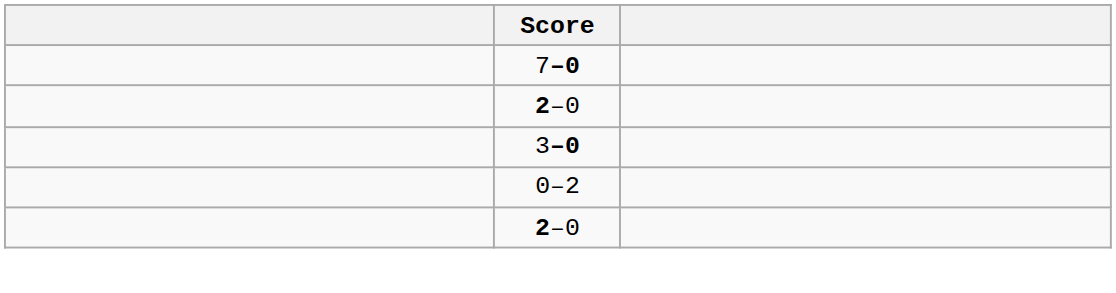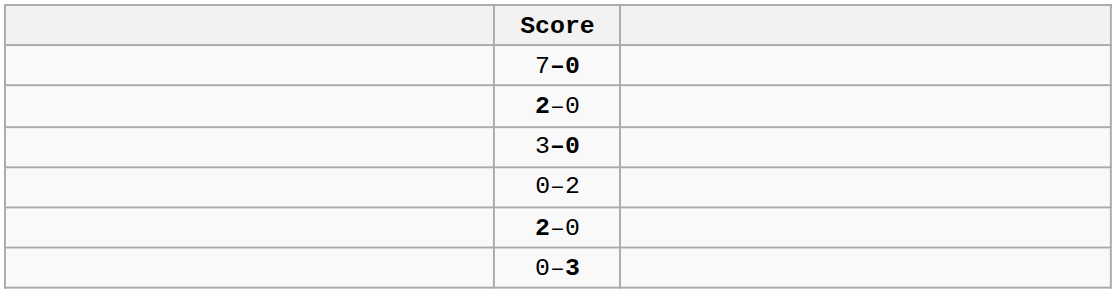+ row: 0–3
